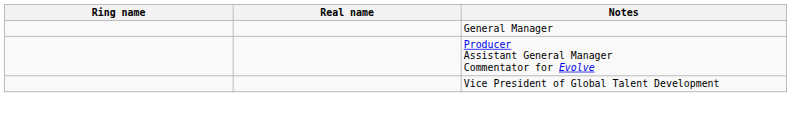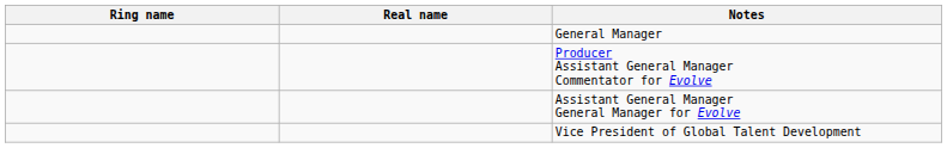+ row: Assistant General Manager General Manager for Evolve
